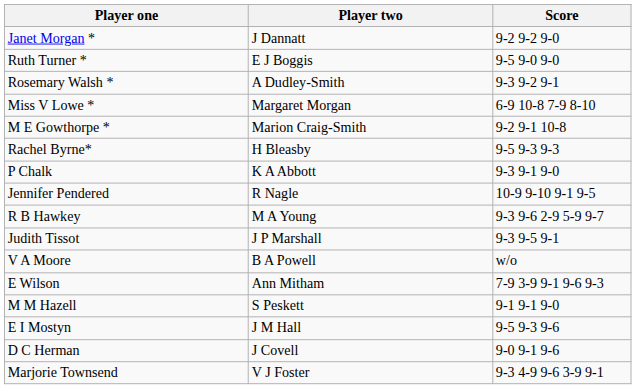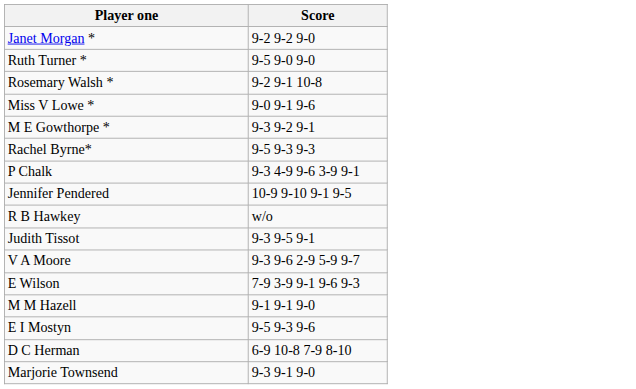- column: Player two | J Dannatt | E J Boggis | A Dudley-Smith | Margaret Morgan | Marion Craig-Smith | H Bleasby | K A Abbott | R Nagle | M A Young | J P Marshall | B A Powell | Ann Mitham | S Peskett | J M Hall | J Covell | V J Foster
Rosemary Walsh * | Score: 9-3 9-2 9-1 -> 9-2 9-1 10-8
Miss V Lowe * | Score: 6-9 10-8 7-9 8-10 -> 9-0 9-1 9-6
M E Gowthorpe * | Score: 9-2 9-1 10-8 -> 9-3 9-2 9-1
P Chalk | Score: 9-3 9-1 9-0 -> 9-3 4-9 9-6 3-9 9-1
R B Hawkey | Score: 9-3 9-6 2-9 5-9 9-7 -> w/o
V A Moore | Score: w/o -> 9-3 9-6 2-9 5-9 9-7
D C Herman | Score: 9-0 9-1 9-6 -> 6-9 10-8 7-9 8-10
Marjorie Townsend | Score: 9-3 4-9 9-6 3-9 9-1 -> 9-3 9-1 9-0
